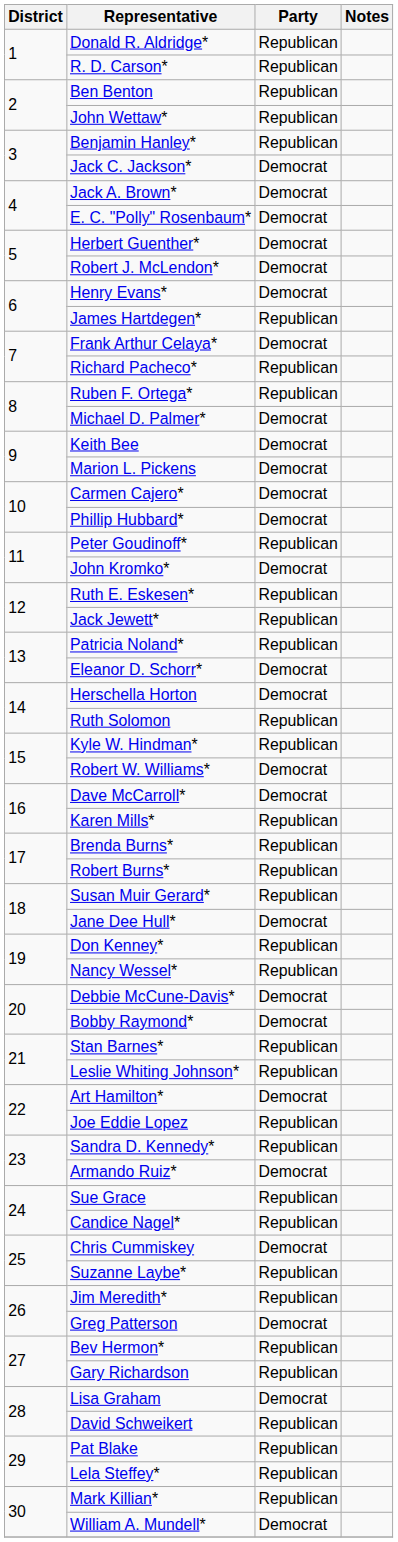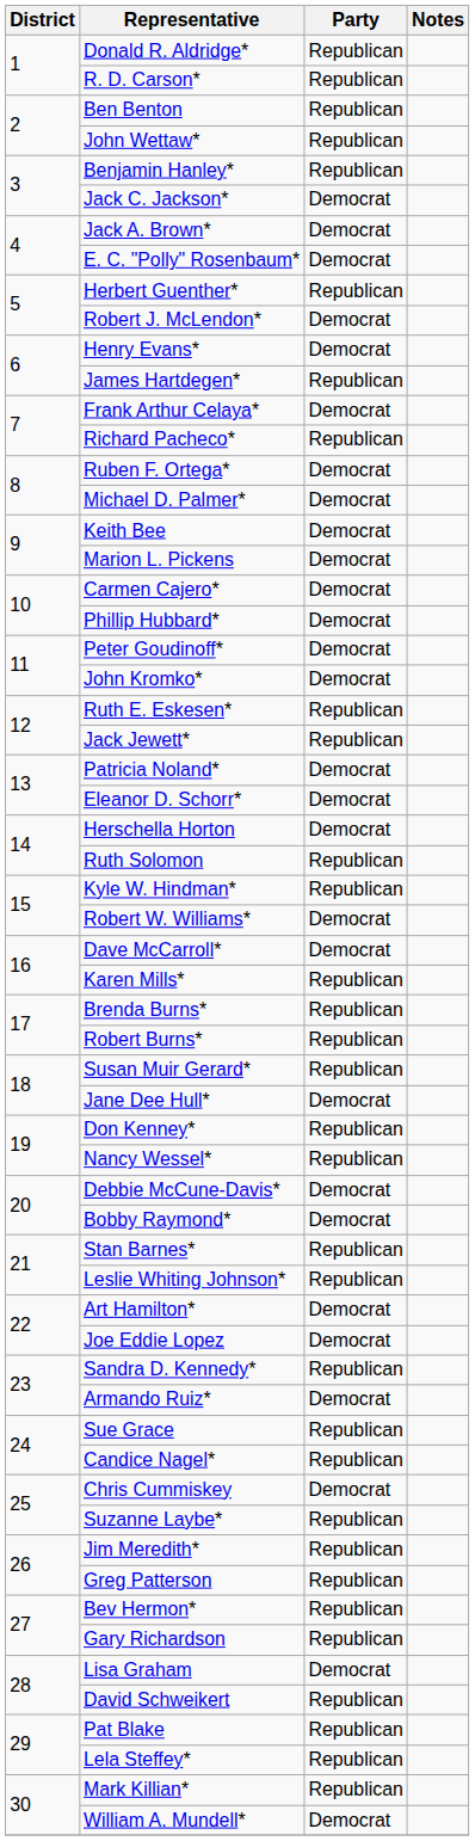Herbert Guenther* | Party: Democrat -> Republican
Ruben F. Ortega* | Party: Republican -> Democrat
Peter Goudinoff* | Party: Republican -> Democrat
Patricia Noland* | Party: Republican -> Democrat
Joe Eddie Lopez | Party: Republican -> Democrat
Greg Patterson | Party: Democrat -> Republican
